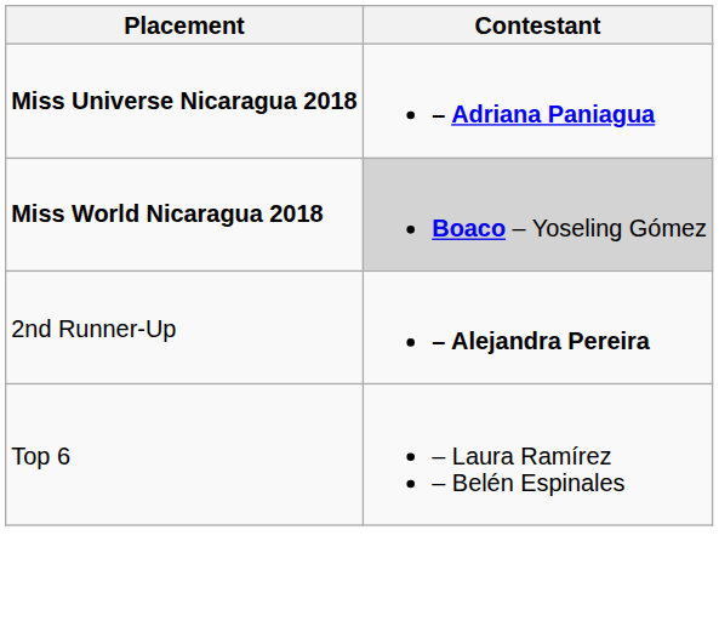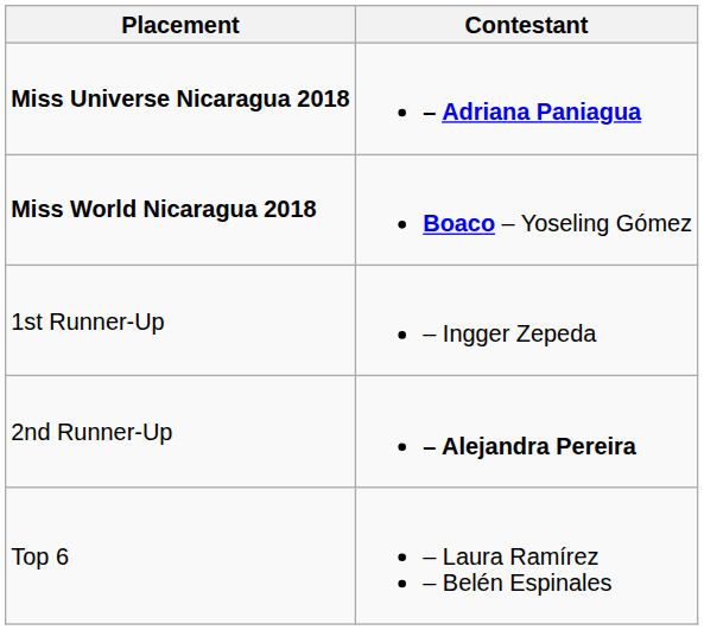Miss World Nicaragua 2018 | Contestant: lightgrey background -> no background
+ row: 1st Runner-Up | – Ingger Zepeda
